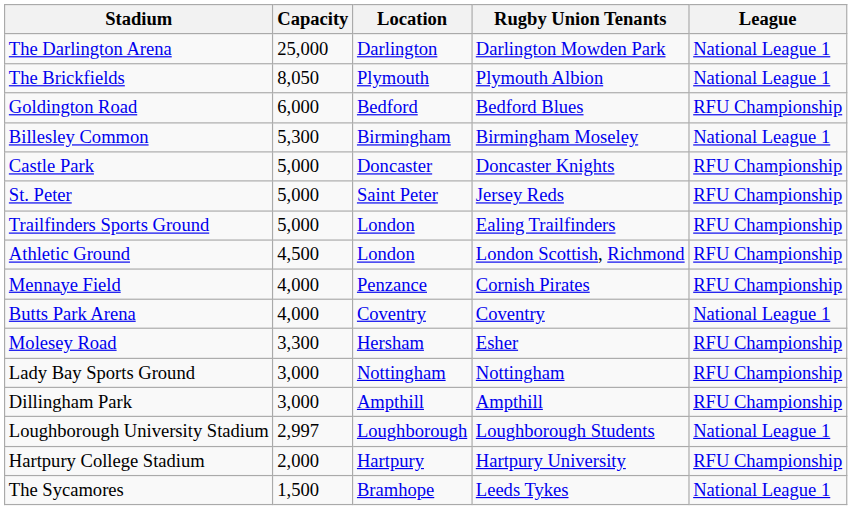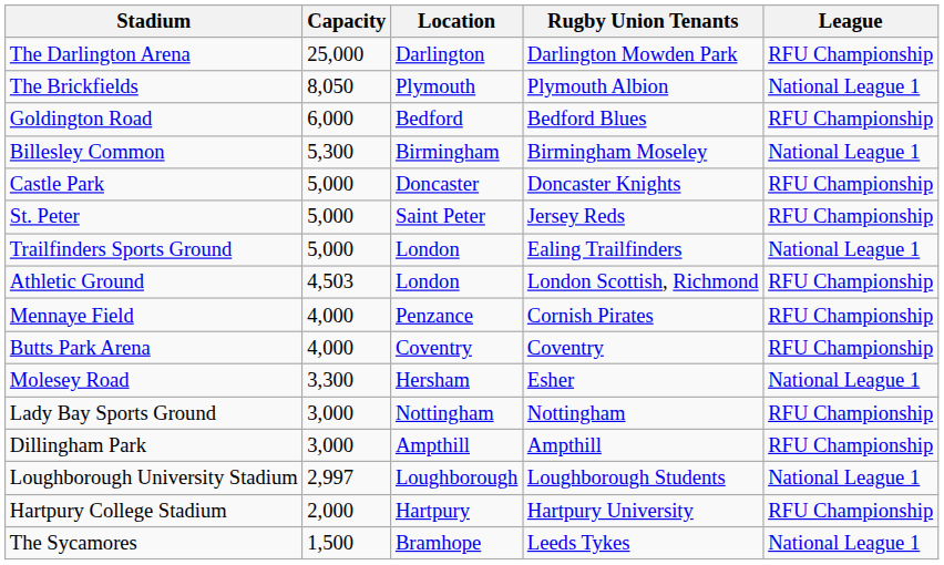The Darlington Arena | League: National League 1 -> RFU Championship
Trailfinders Sports Ground | League: RFU Championship -> National League 1
Athletic Ground | Capacity: 4,500 -> 4,503
Butts Park Arena | League: National League 1 -> RFU Championship
Molesey Road | League: RFU Championship -> National League 1
